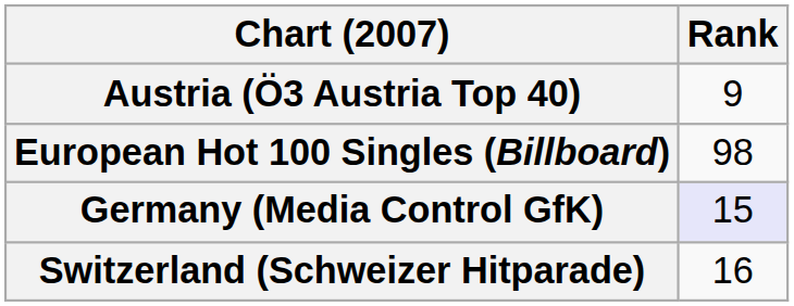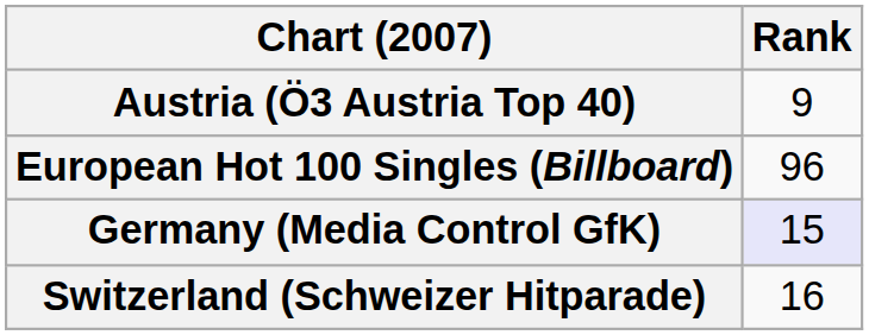European Hot 100 Singles (Billboard) | Rank: 98 -> 96
